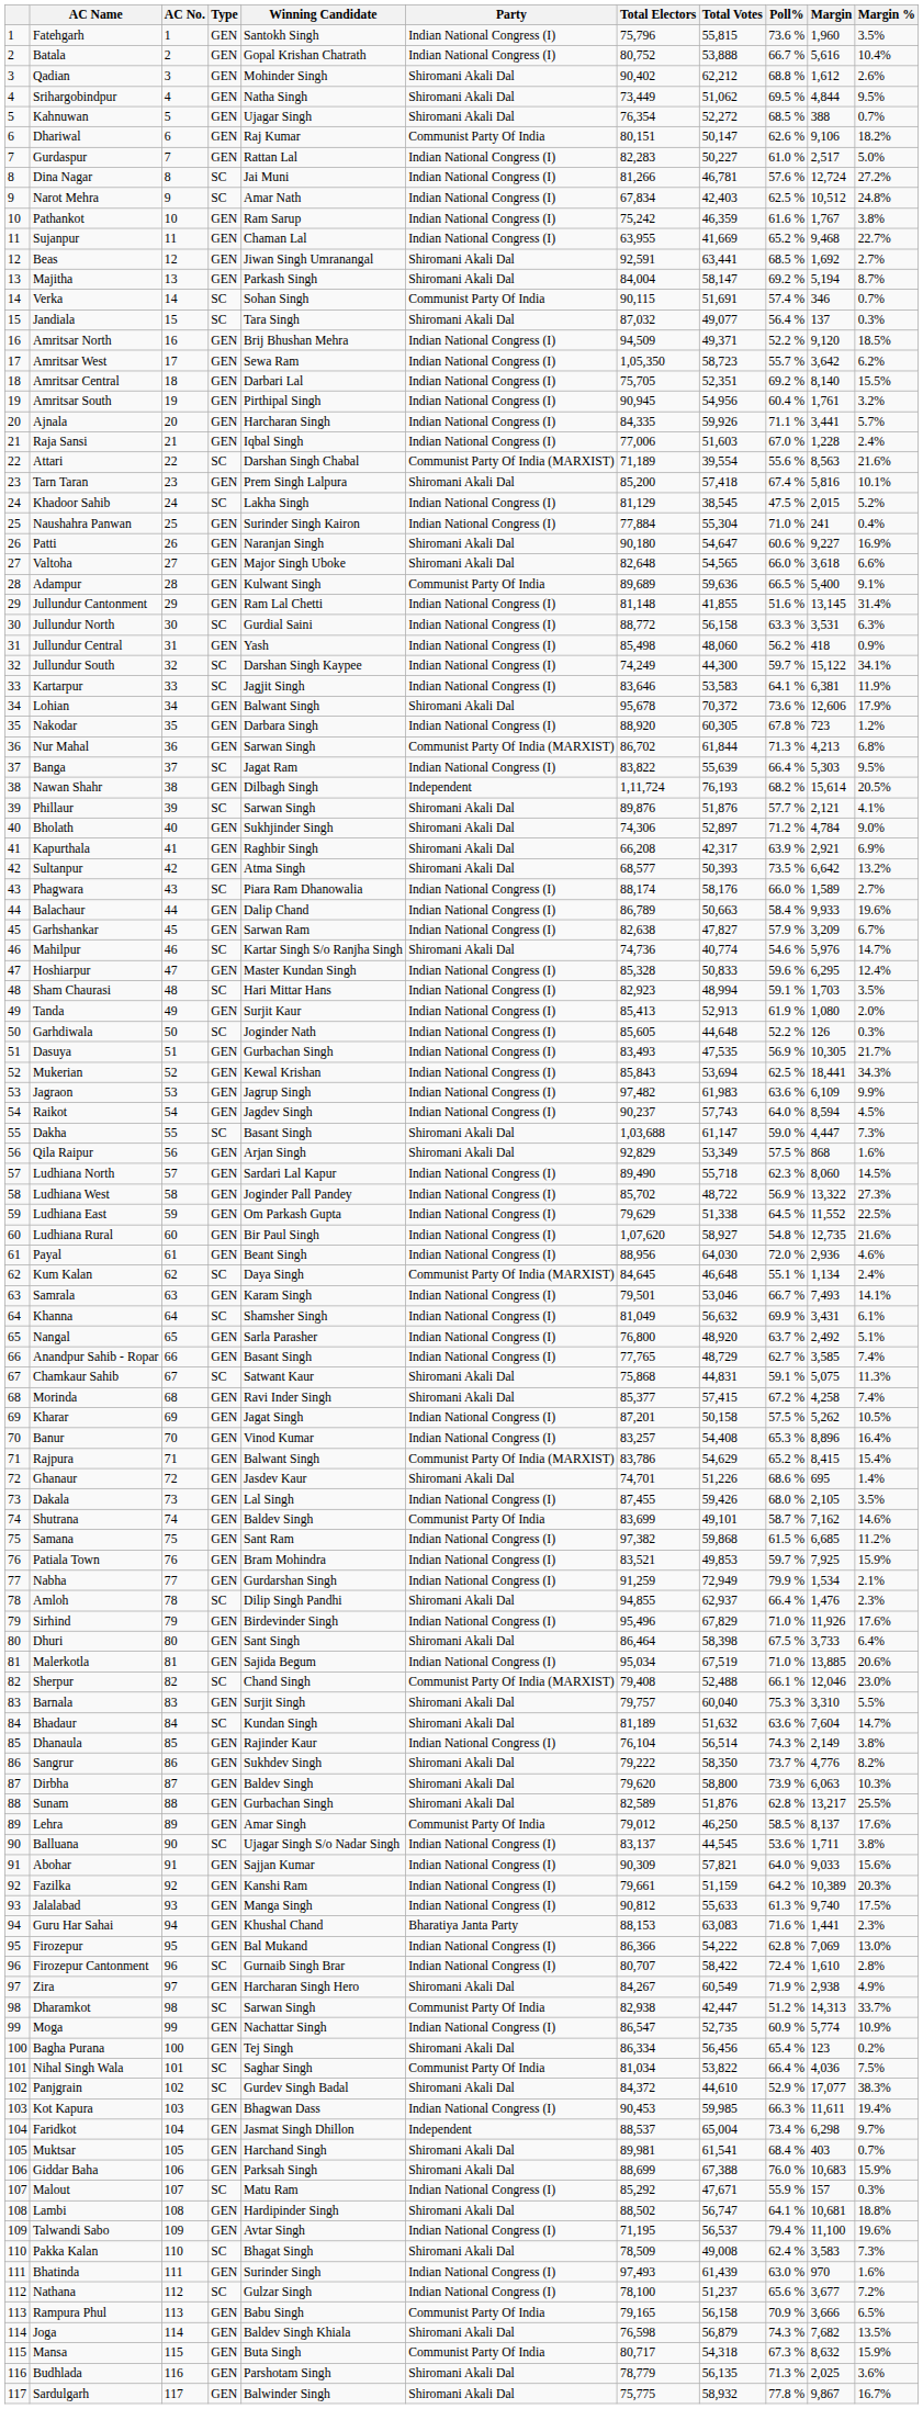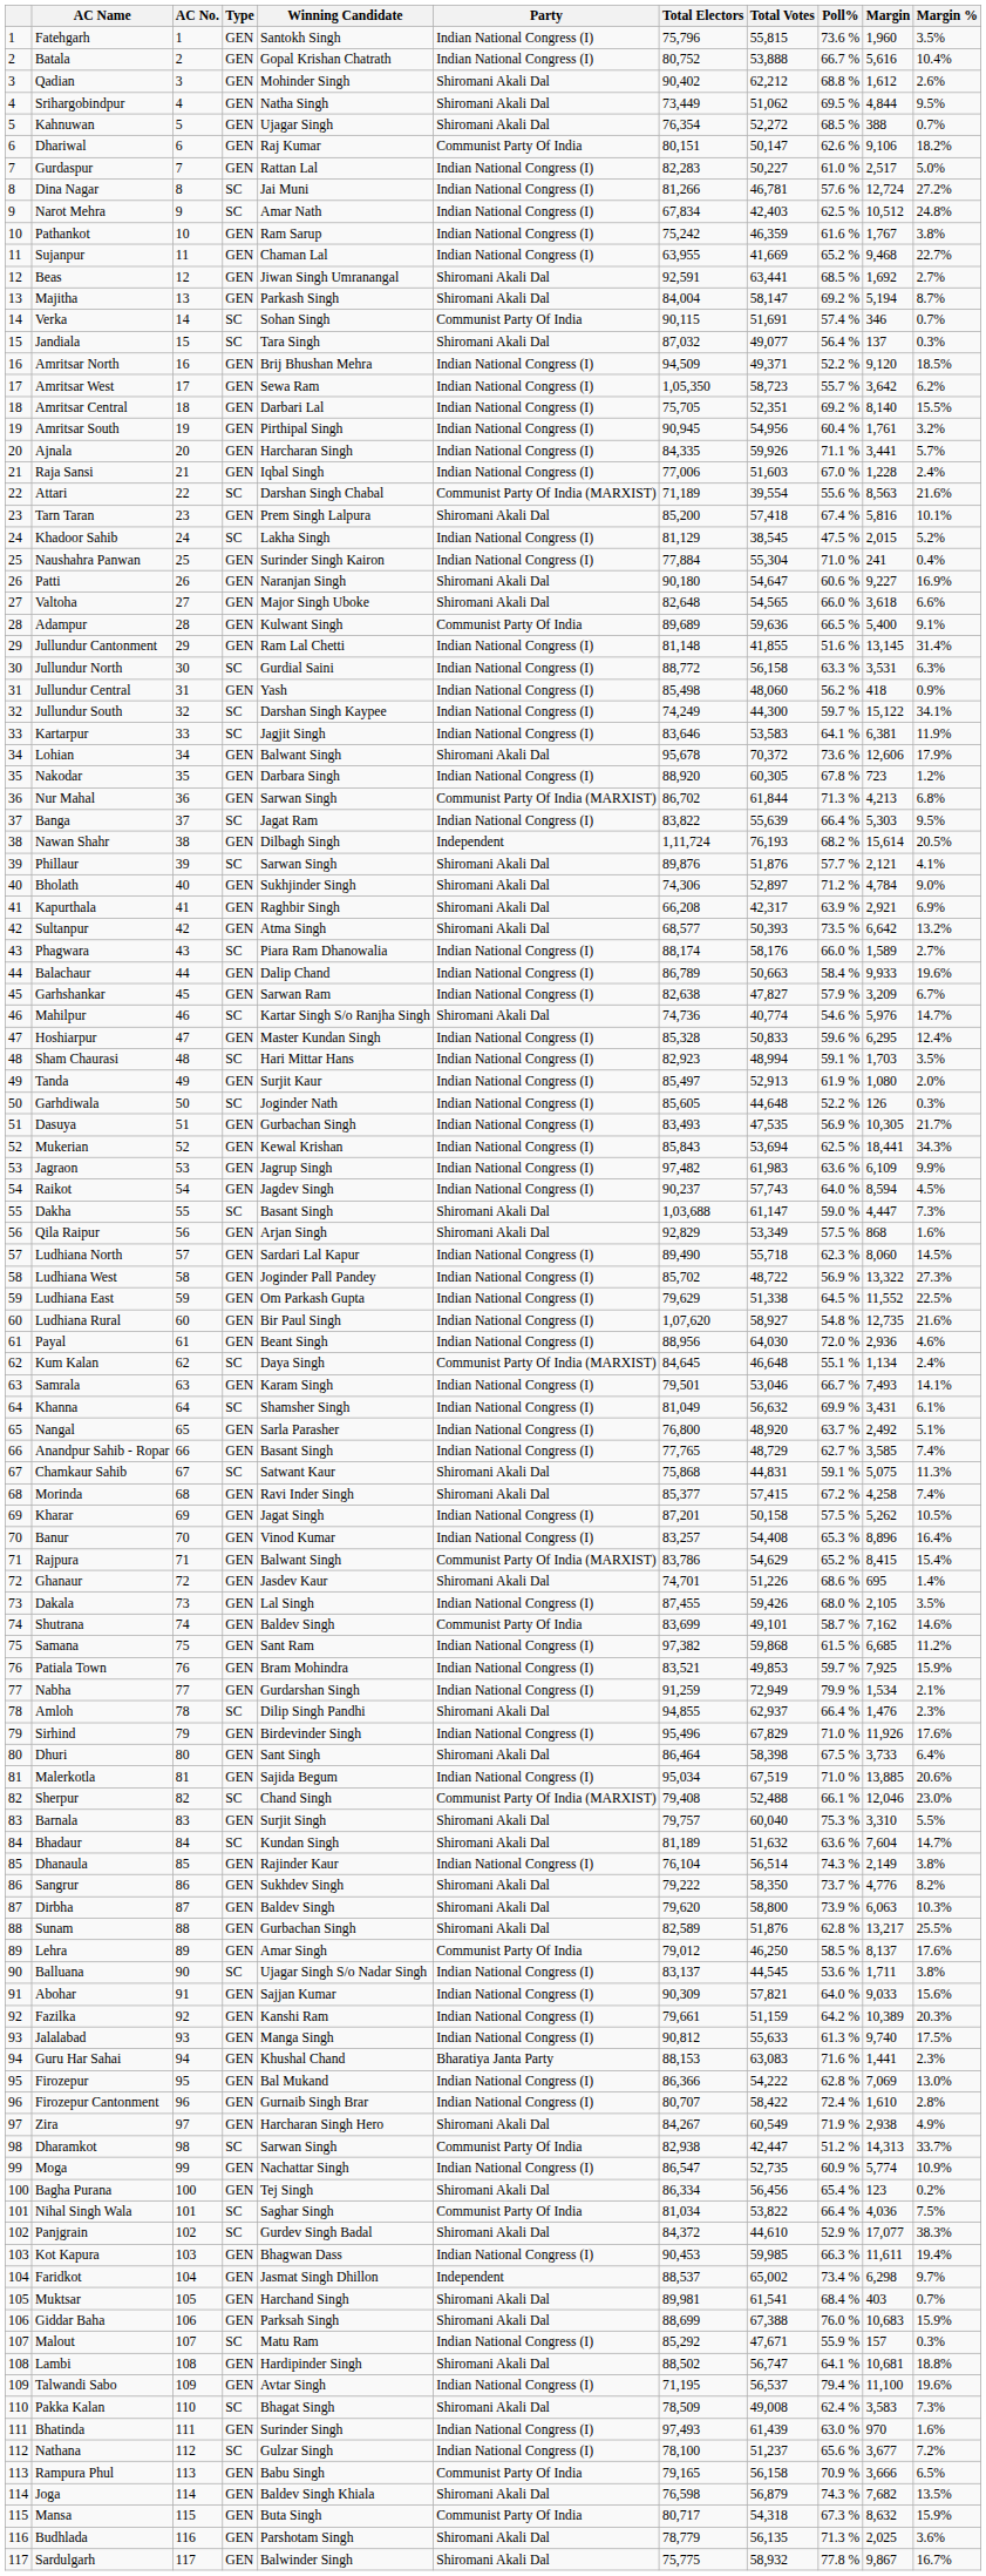Tanda | Total Electors: 85,413 -> 85,497
Firozepur Cantonment | Type: SC -> GEN
Faridkot | Total Votes: 65,004 -> 65,002
